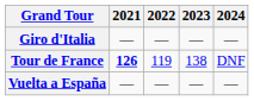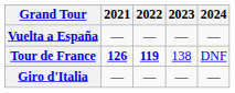rows swapped: Giro d'Italia <-> Vuelta a España
Tour de France | 2022: normal -> bold
